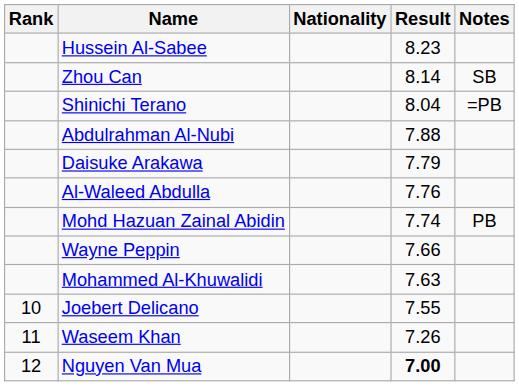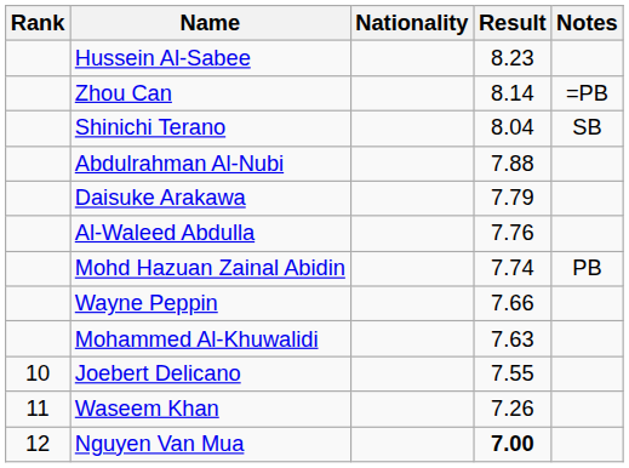Zhou Can | Notes: SB -> =PB
Shinichi Terano | Notes: =PB -> SB
